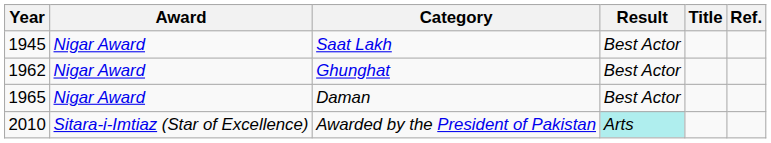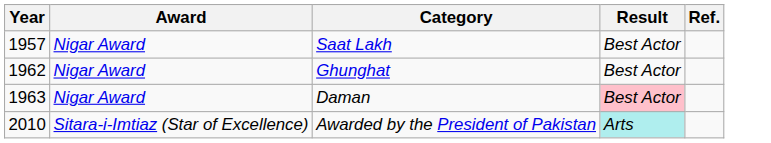- column: Title
Saat Lakh | Year: 1945 -> 1957
Daman | Year: 1965 -> 1963
Daman | Result: no background -> pink background
